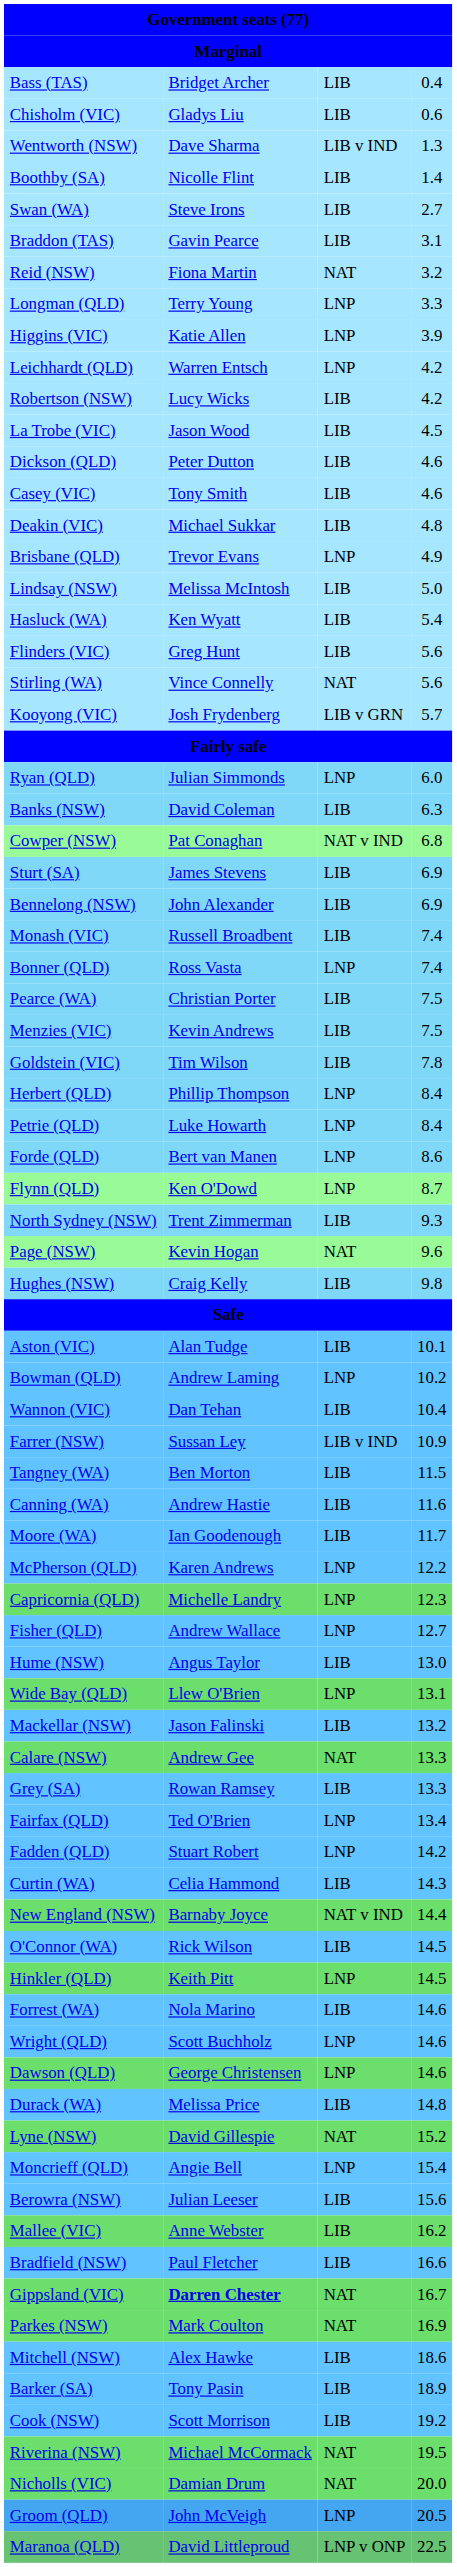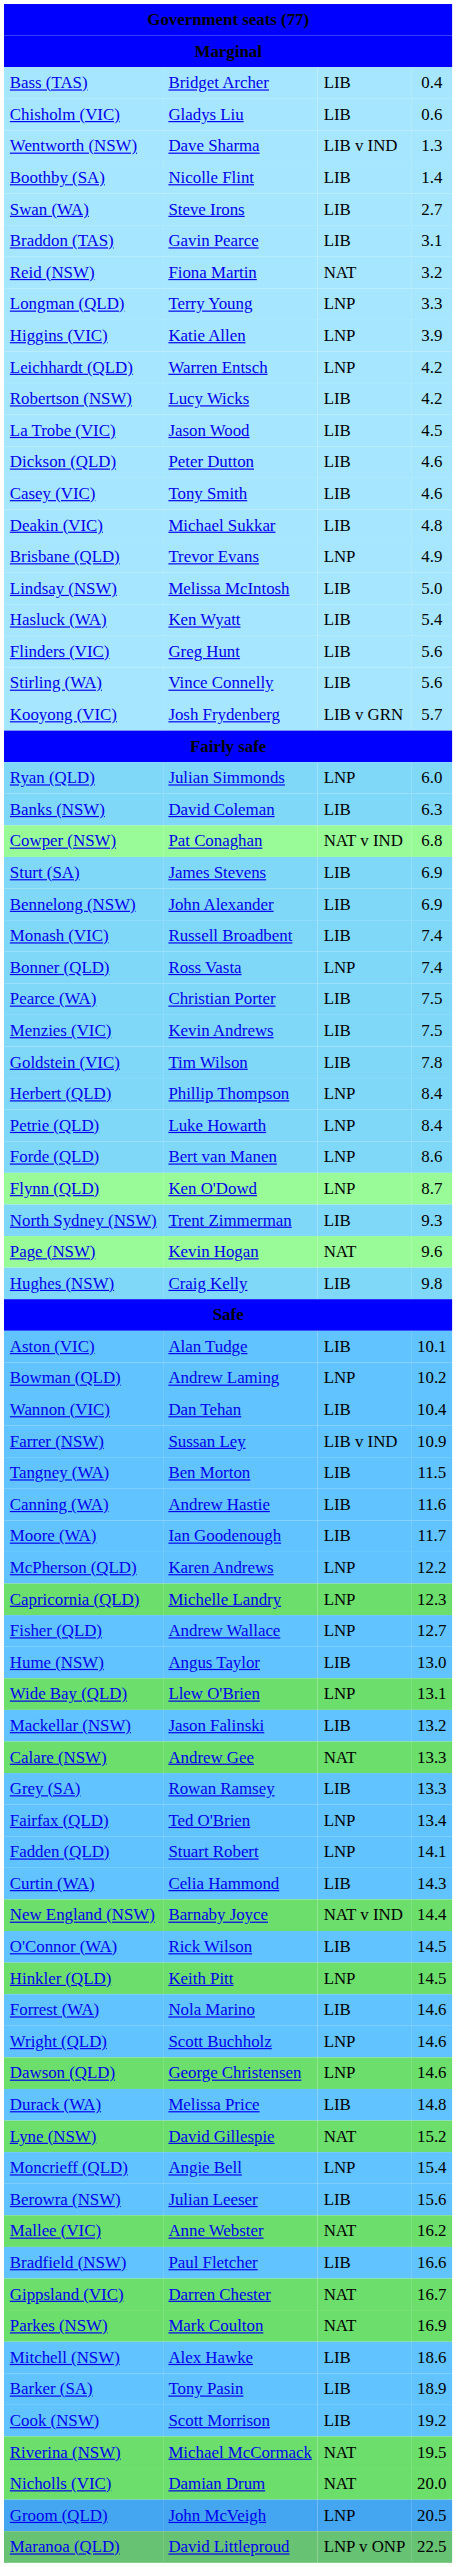Stirling (WA) | column 3: NAT -> LIB
Fadden (QLD) | column 4: 14.2 -> 14.1
Mallee (VIC) | column 3: LIB -> NAT
Gippsland (VIC) | column 2: bold -> normal
